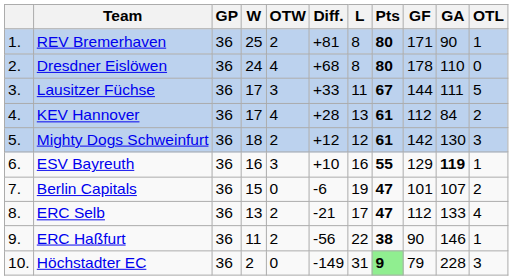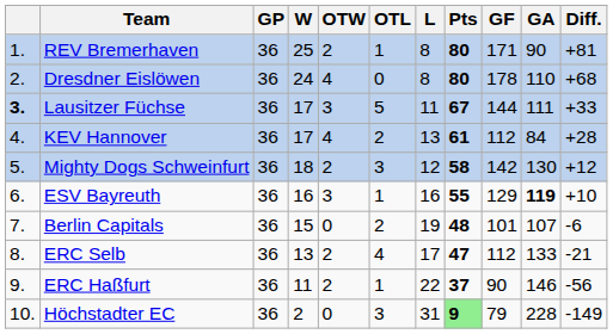columns swapped: OTL <-> Diff.
Lausitzer Füchse | column 1: normal -> bold
Mighty Dogs Schweinfurt | Pts: 61 -> 58
Berlin Capitals | Pts: 47 -> 48
ERC Haßfurt | Pts: 38 -> 37
